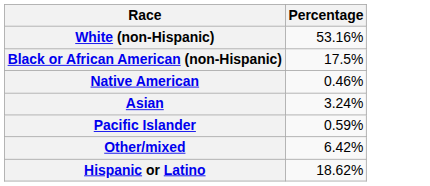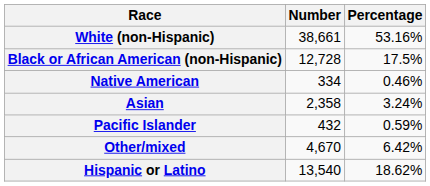+ column: Number | 38,661 | 12,728 | 334 | 2,358 | 432 | 4,670 | 13,540
